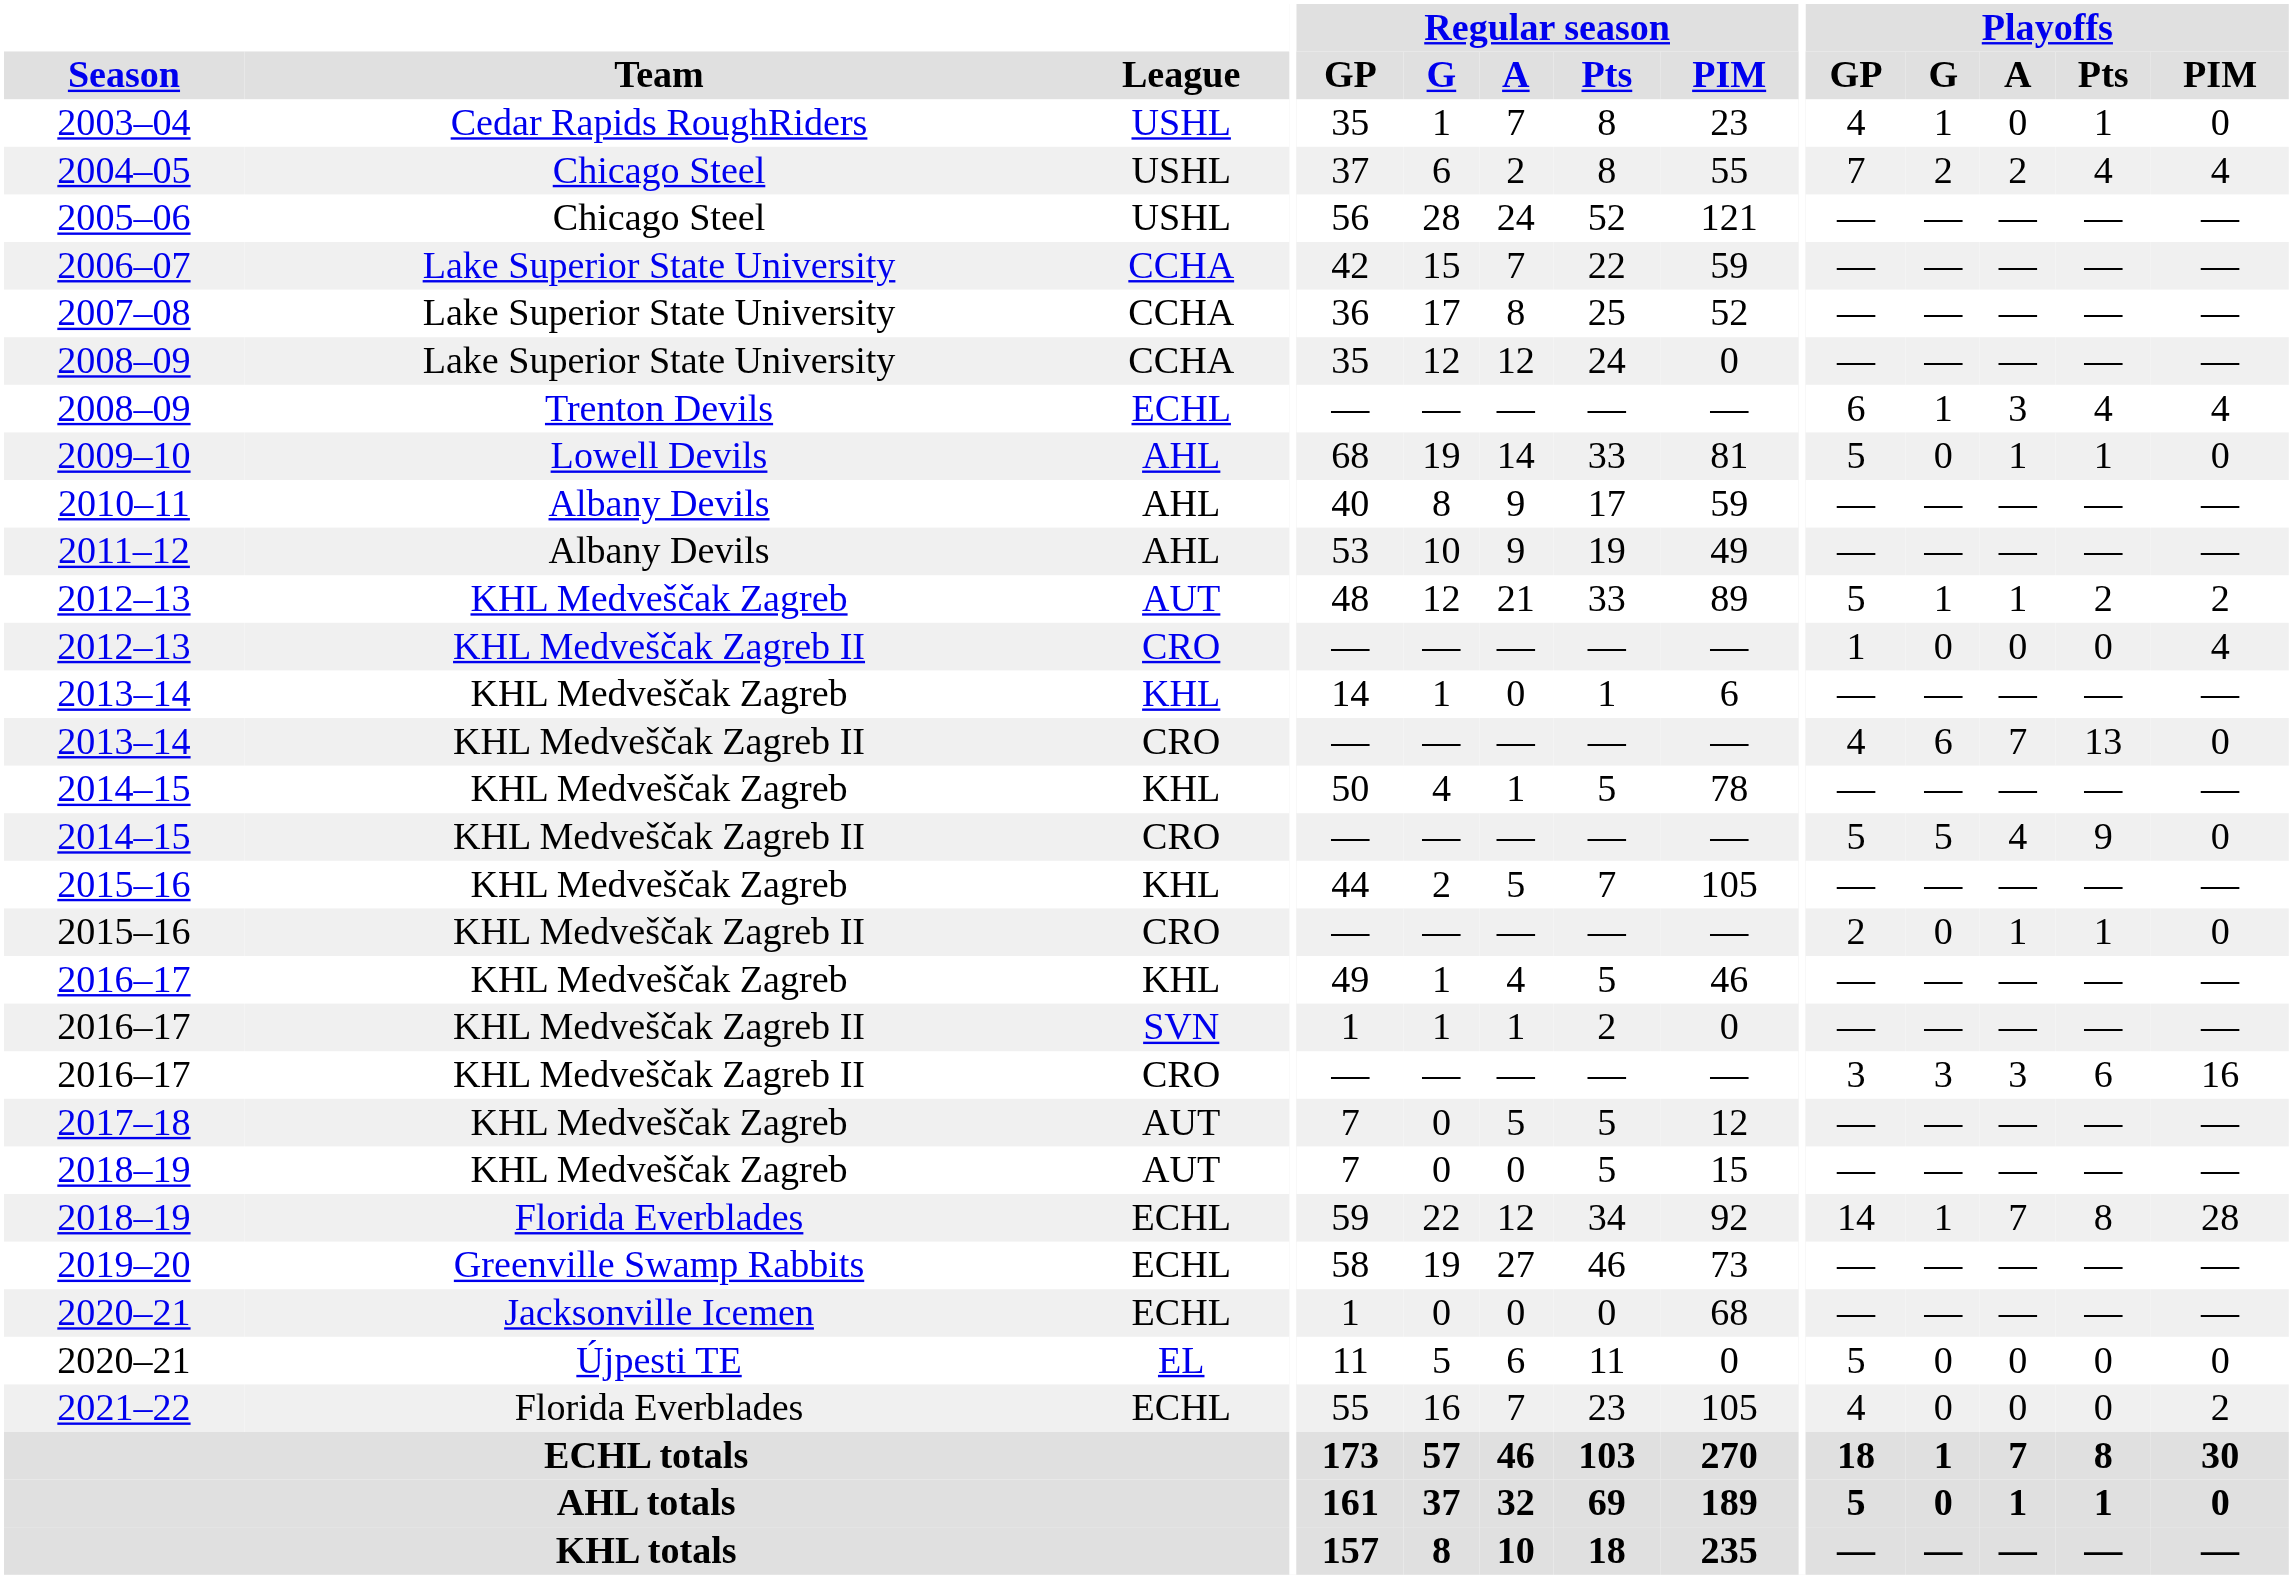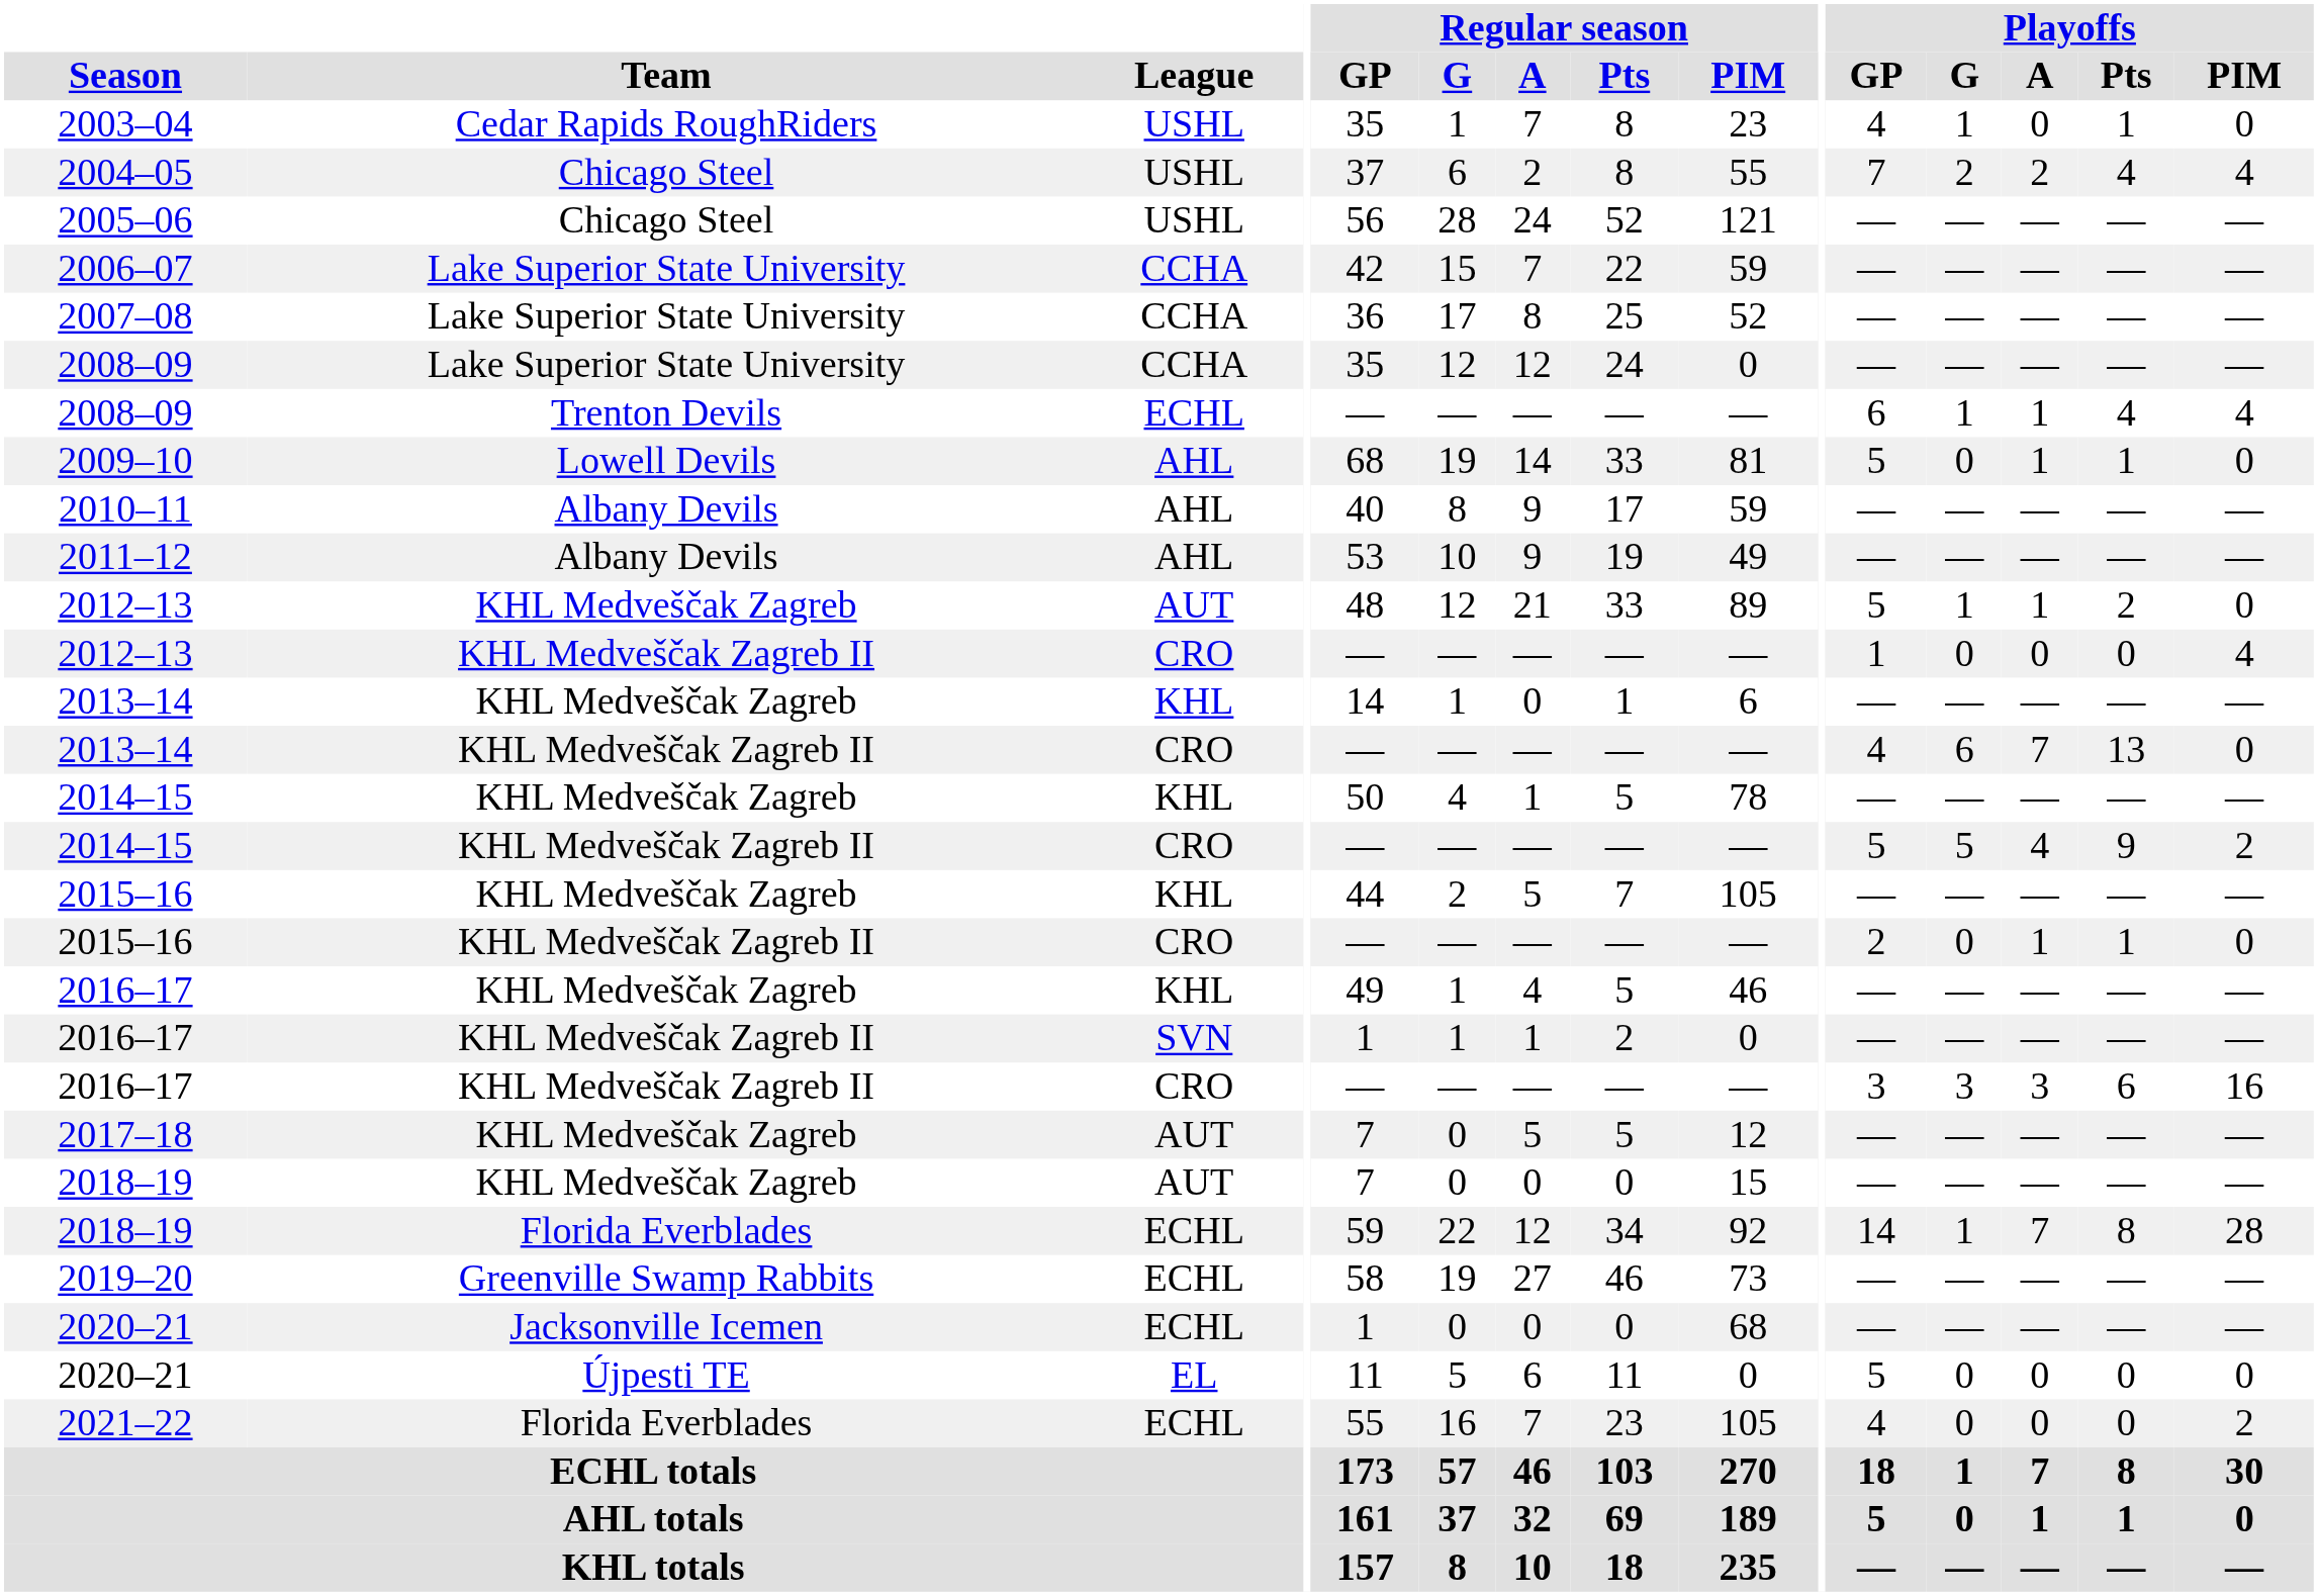2008–09 / ECHL | Playoffs / A: 3 -> 1
2012–13 / AUT | Playoffs / PIM: 2 -> 0
2014–15 / CRO | Playoffs / PIM: 0 -> 2
2018–19 / AUT | Regular season / Pts: 5 -> 0
